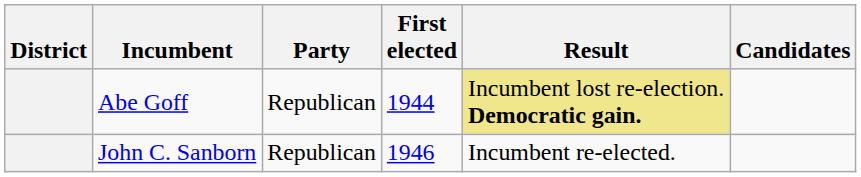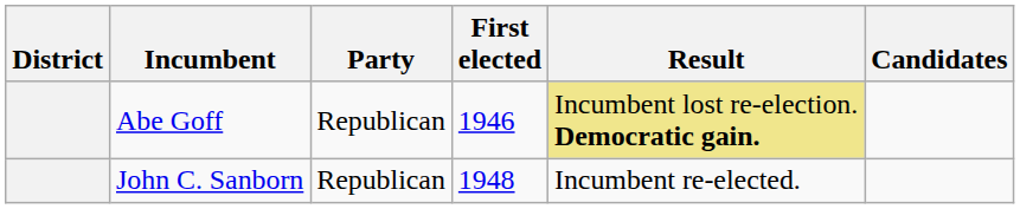Abe Goff | First elected: 1944 -> 1946
John C. Sanborn | First elected: 1946 -> 1948
